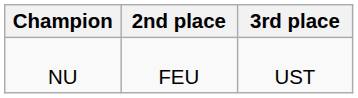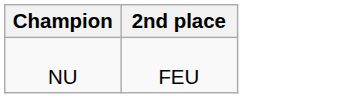- column: 3rd place | UST
